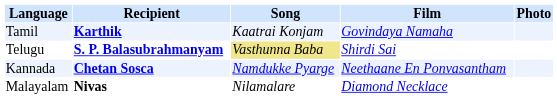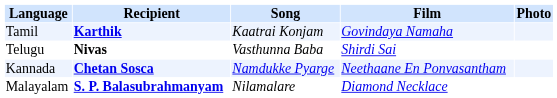Telugu | Recipient: S. P. Balasubrahmanyam -> Nivas
Telugu | Song: khaki background -> no background
Malayalam | Recipient: Nivas -> S. P. Balasubrahmanyam
